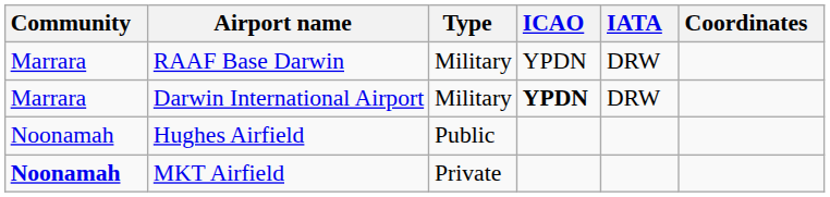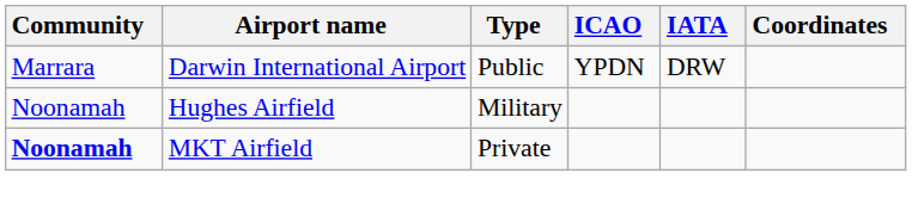- row: Marrara | RAAF Base Darwin | Military | YPDN | DRW
Darwin International Airport | Type: Military -> Public
Darwin International Airport | ICAO: bold -> normal
Hughes Airfield | Type: Public -> Military
